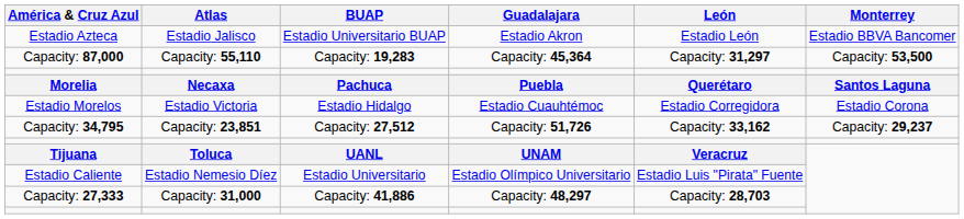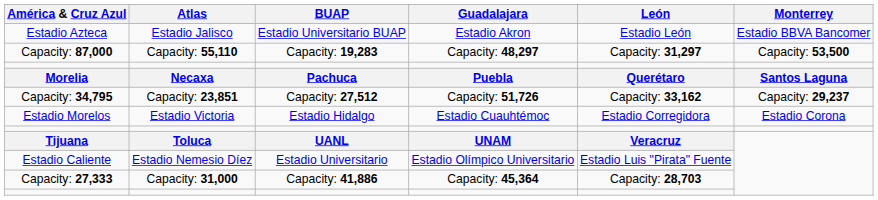Capacity: 87,000 | Guadalajara: Capacity: 45,364 -> Capacity: 48,297
rows swapped: Estadio Morelos <-> Capacity: 34,795
Capacity: 27,333 | Guadalajara: Capacity: 48,297 -> Capacity: 45,364
